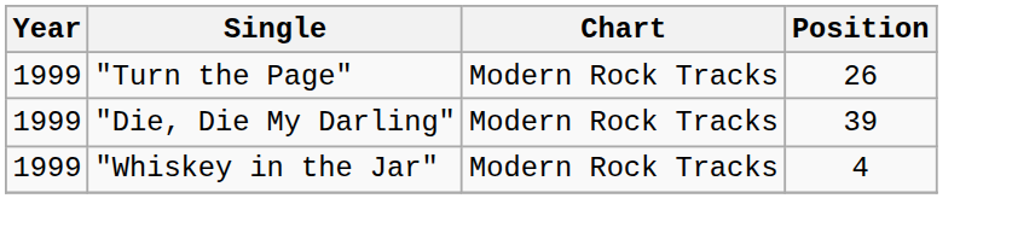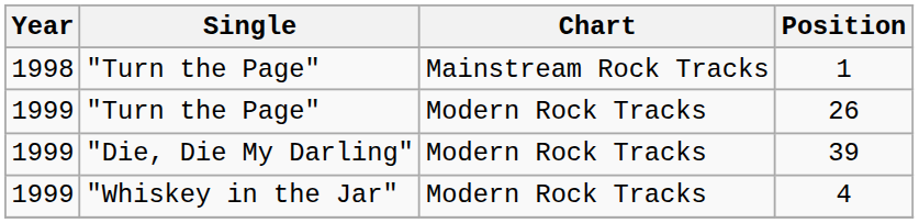+ row: 1998 | "Turn the Page" | Mainstream Rock Tracks | 1
